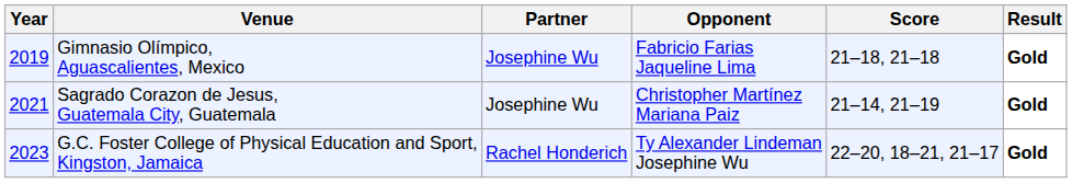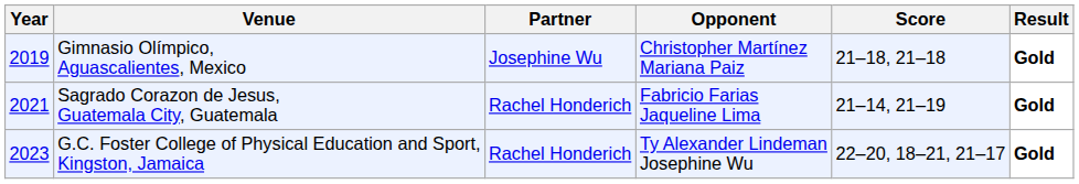Gimnasio Olímpico, Aguascalientes, Mexico | Opponent: Fabricio Farias Jaqueline Lima -> Christopher Martínez Mariana Paiz
Sagrado Corazon de Jesus, Guatemala City, Guatemala | Partner: Josephine Wu -> Rachel Honderich
Sagrado Corazon de Jesus, Guatemala City, Guatemala | Opponent: Christopher Martínez Mariana Paiz -> Fabricio Farias Jaqueline Lima
